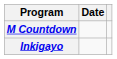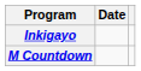rows swapped: M Countdown <-> Inkigayo
